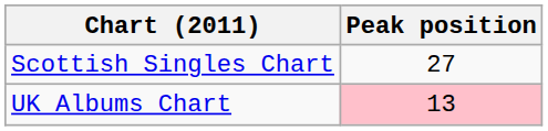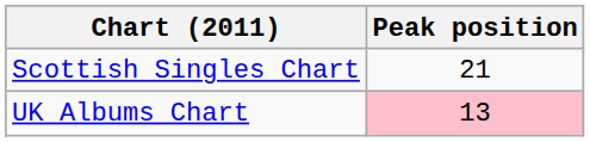Scottish Singles Chart | Peak position: 27 -> 21
